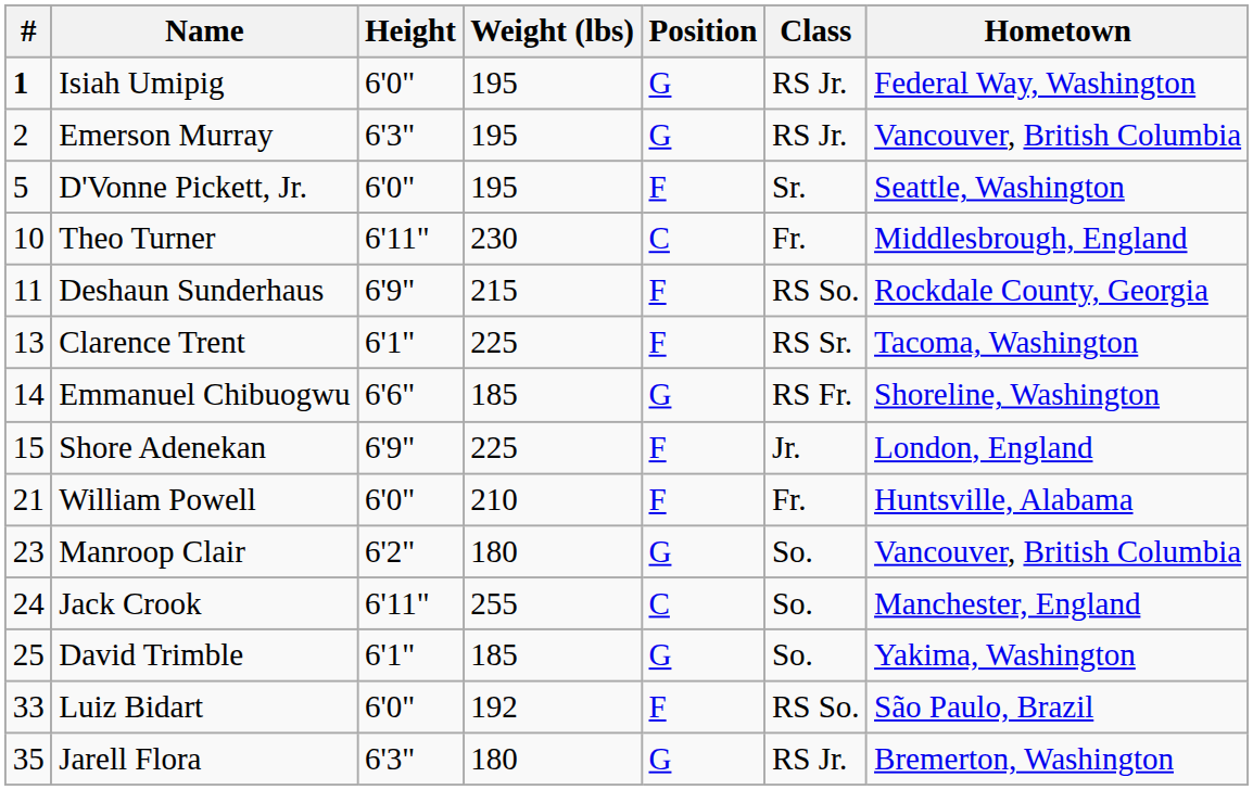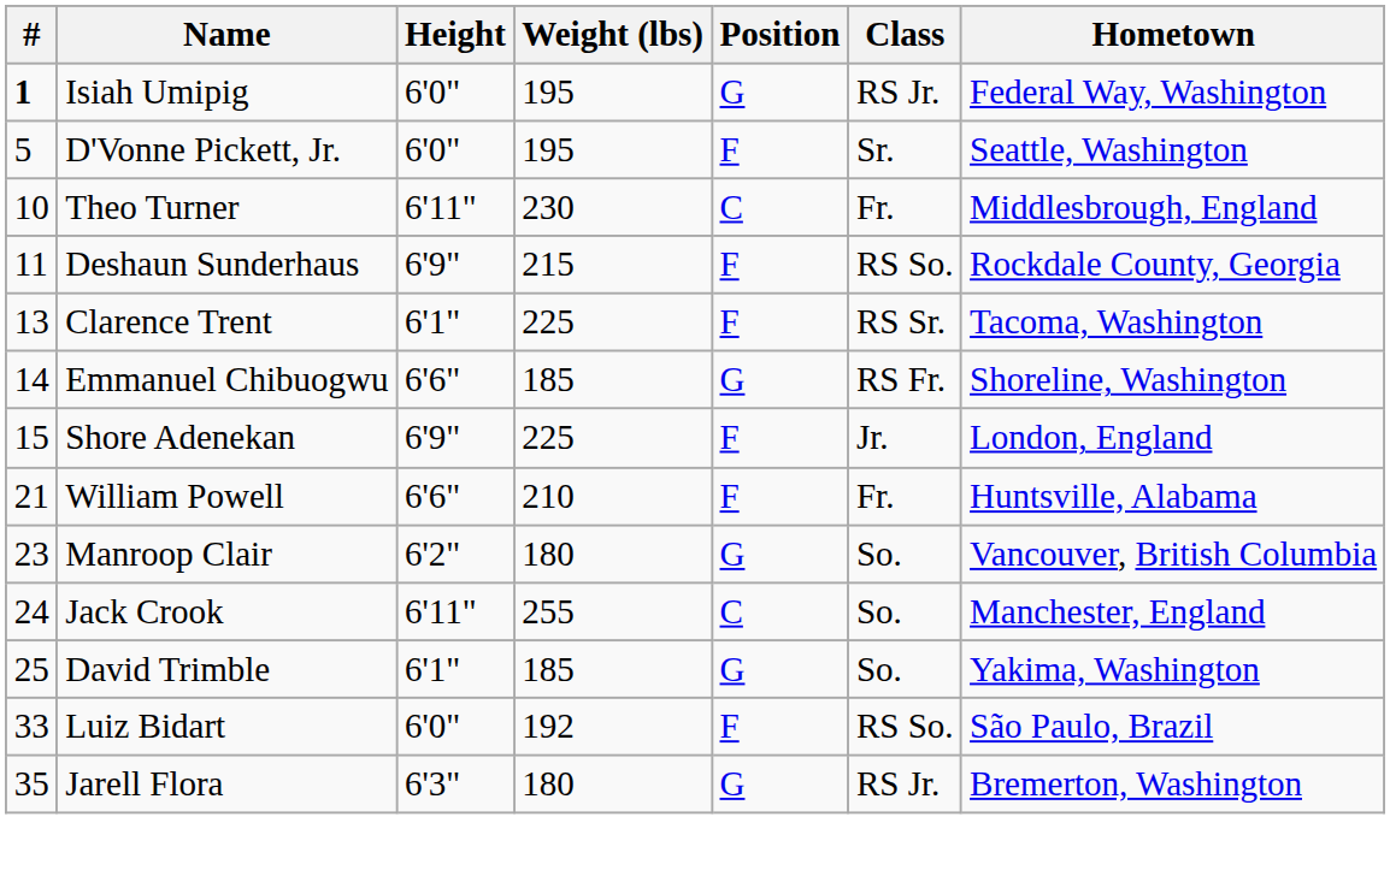- row: 2 | Emerson Murray | 6'3" | 195 | G | RS Jr. | Vancouver, British Columbia
William Powell | Height: 6'0" -> 6'6"
